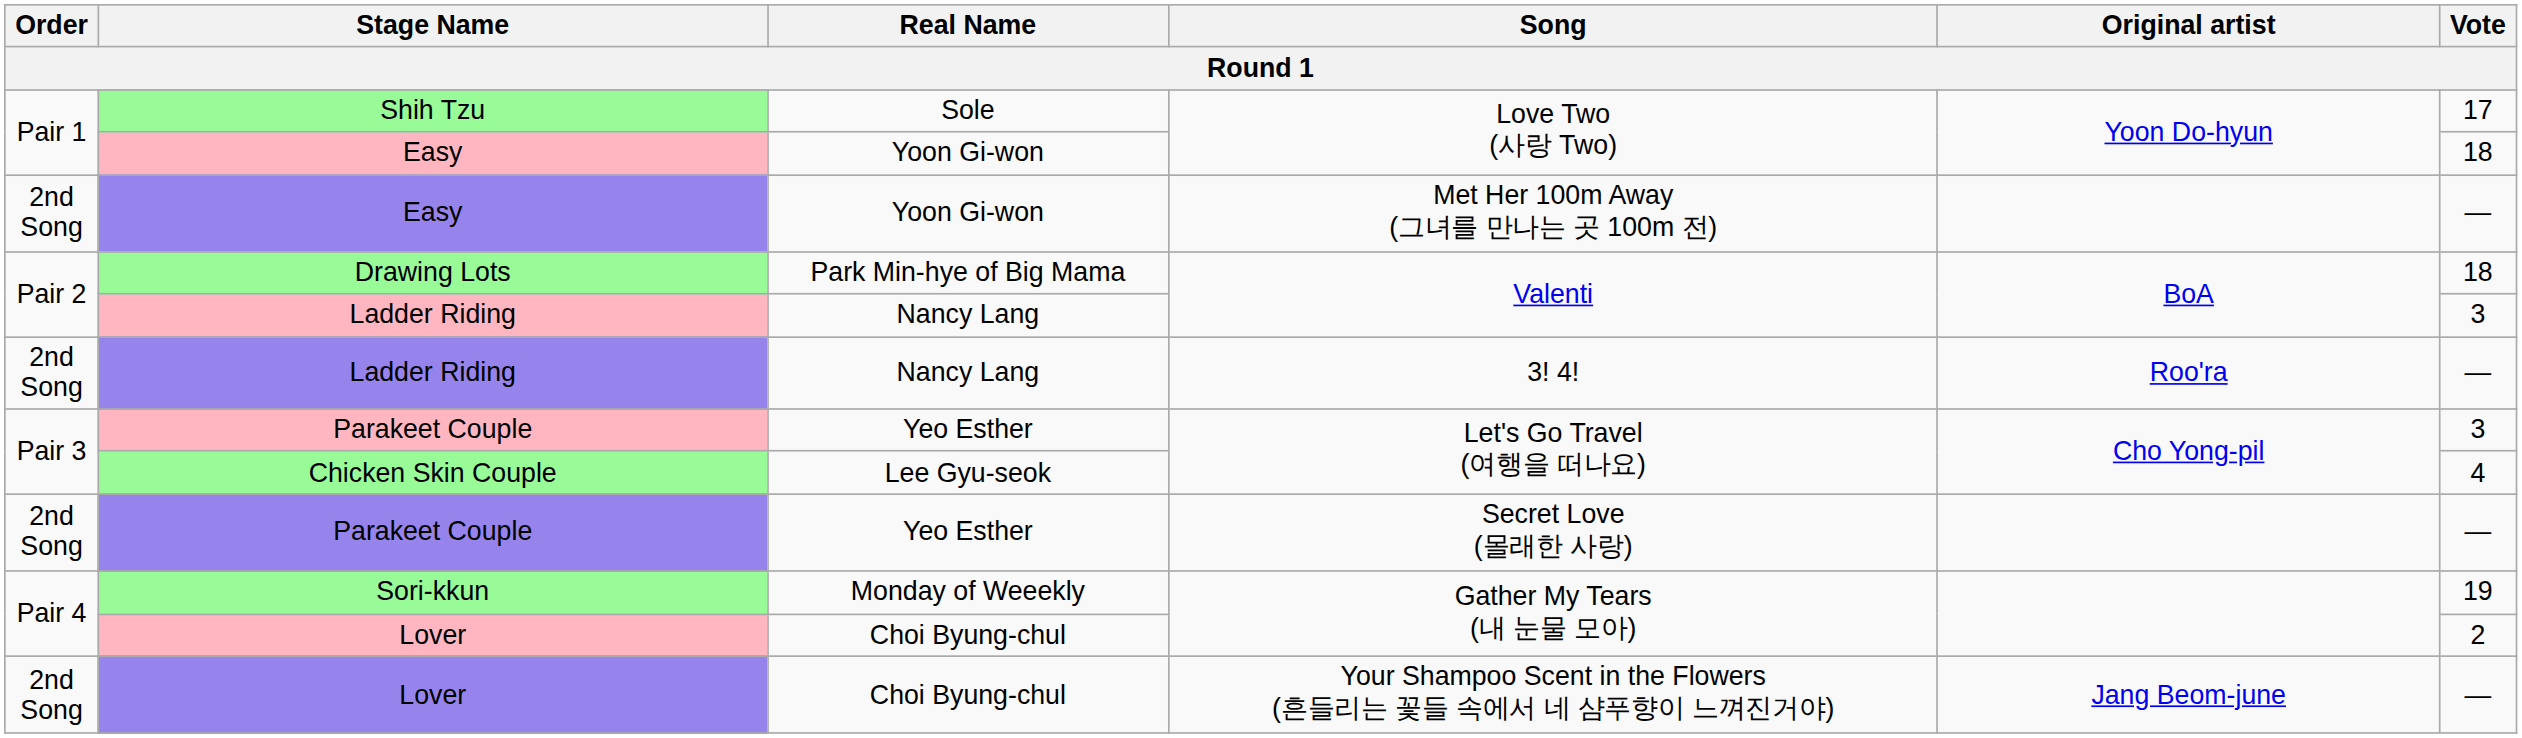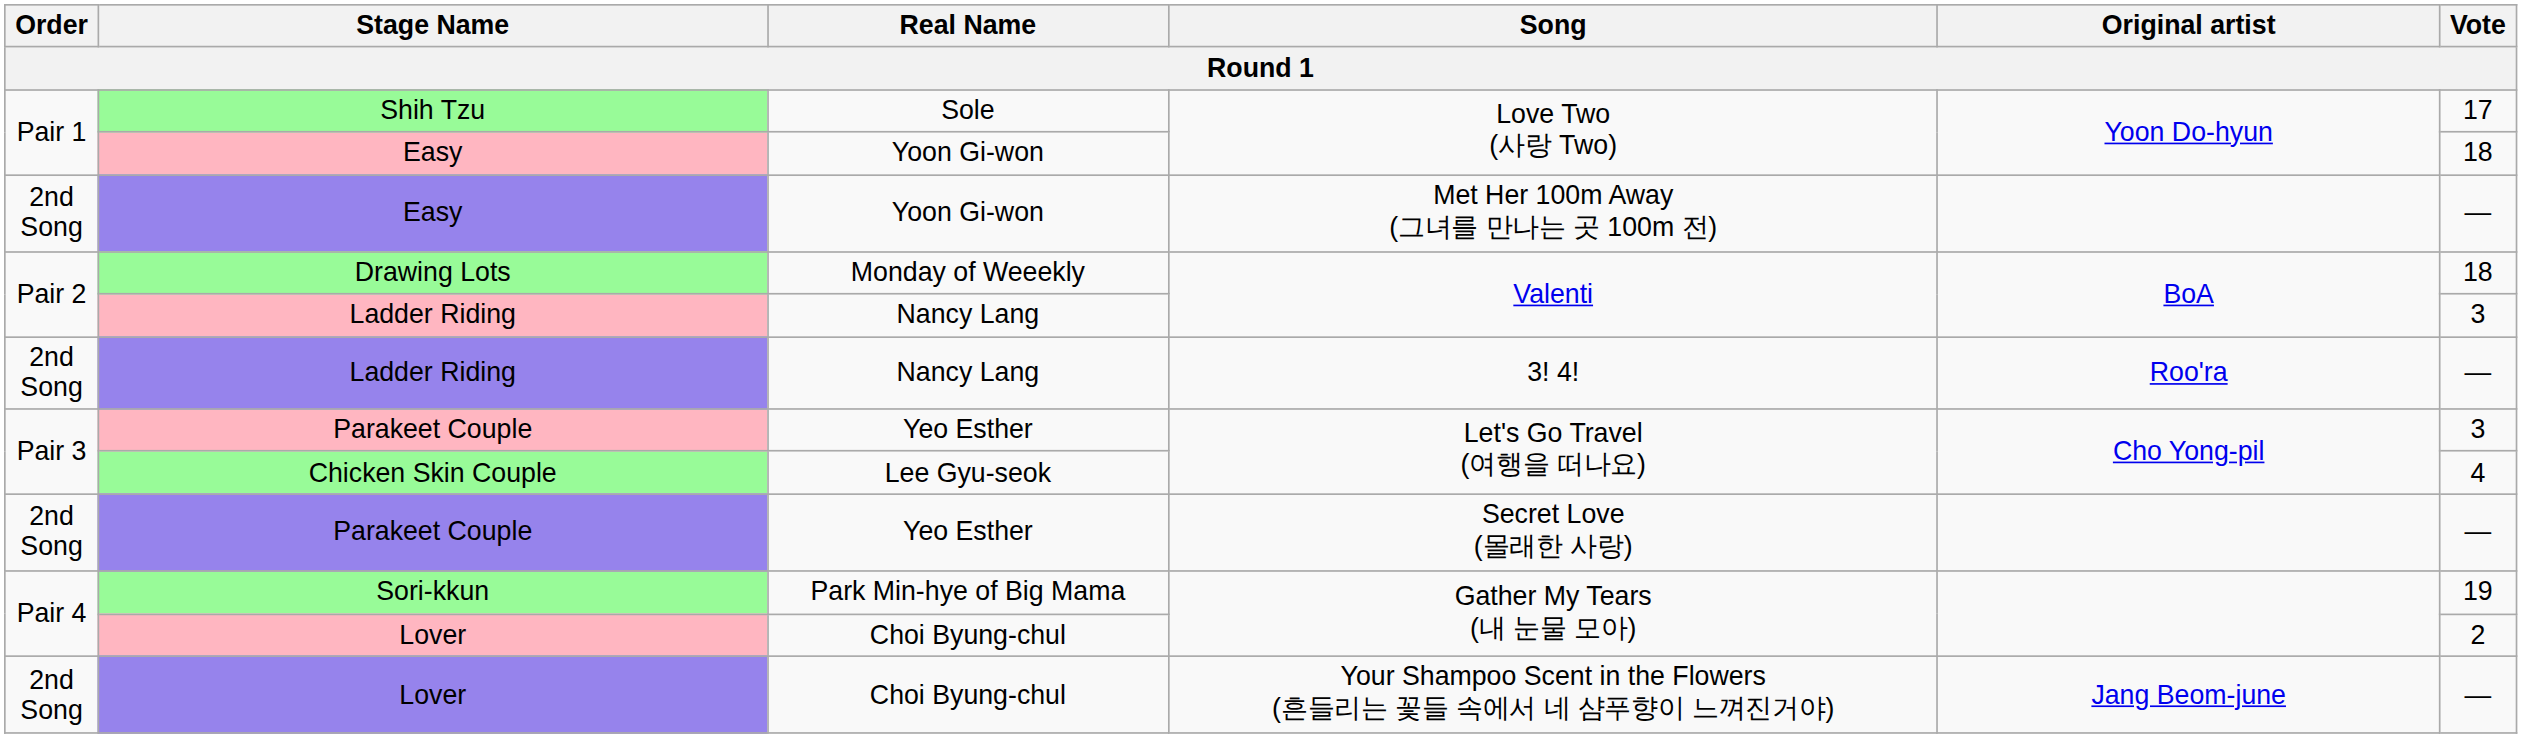Drawing Lots | Real Name: Park Min-hye of Big Mama -> Monday of Weeekly
Sori-kkun | Real Name: Monday of Weeekly -> Park Min-hye of Big Mama
